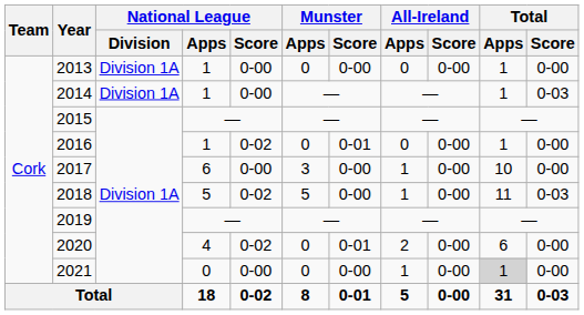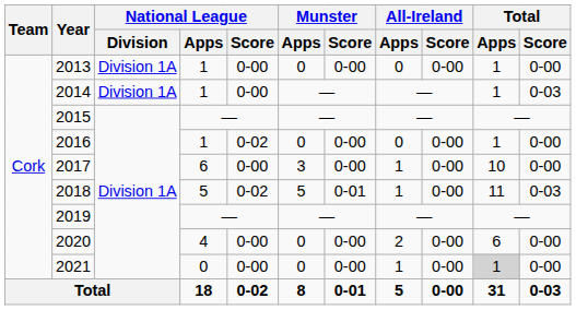2016 | Munster / Score: 0-01 -> 0-00
2018 | Munster / Score: 0-00 -> 0-01
2020 | National League / Score: 0-02 -> 0-00
2020 | Munster / Score: 0-01 -> 0-00
